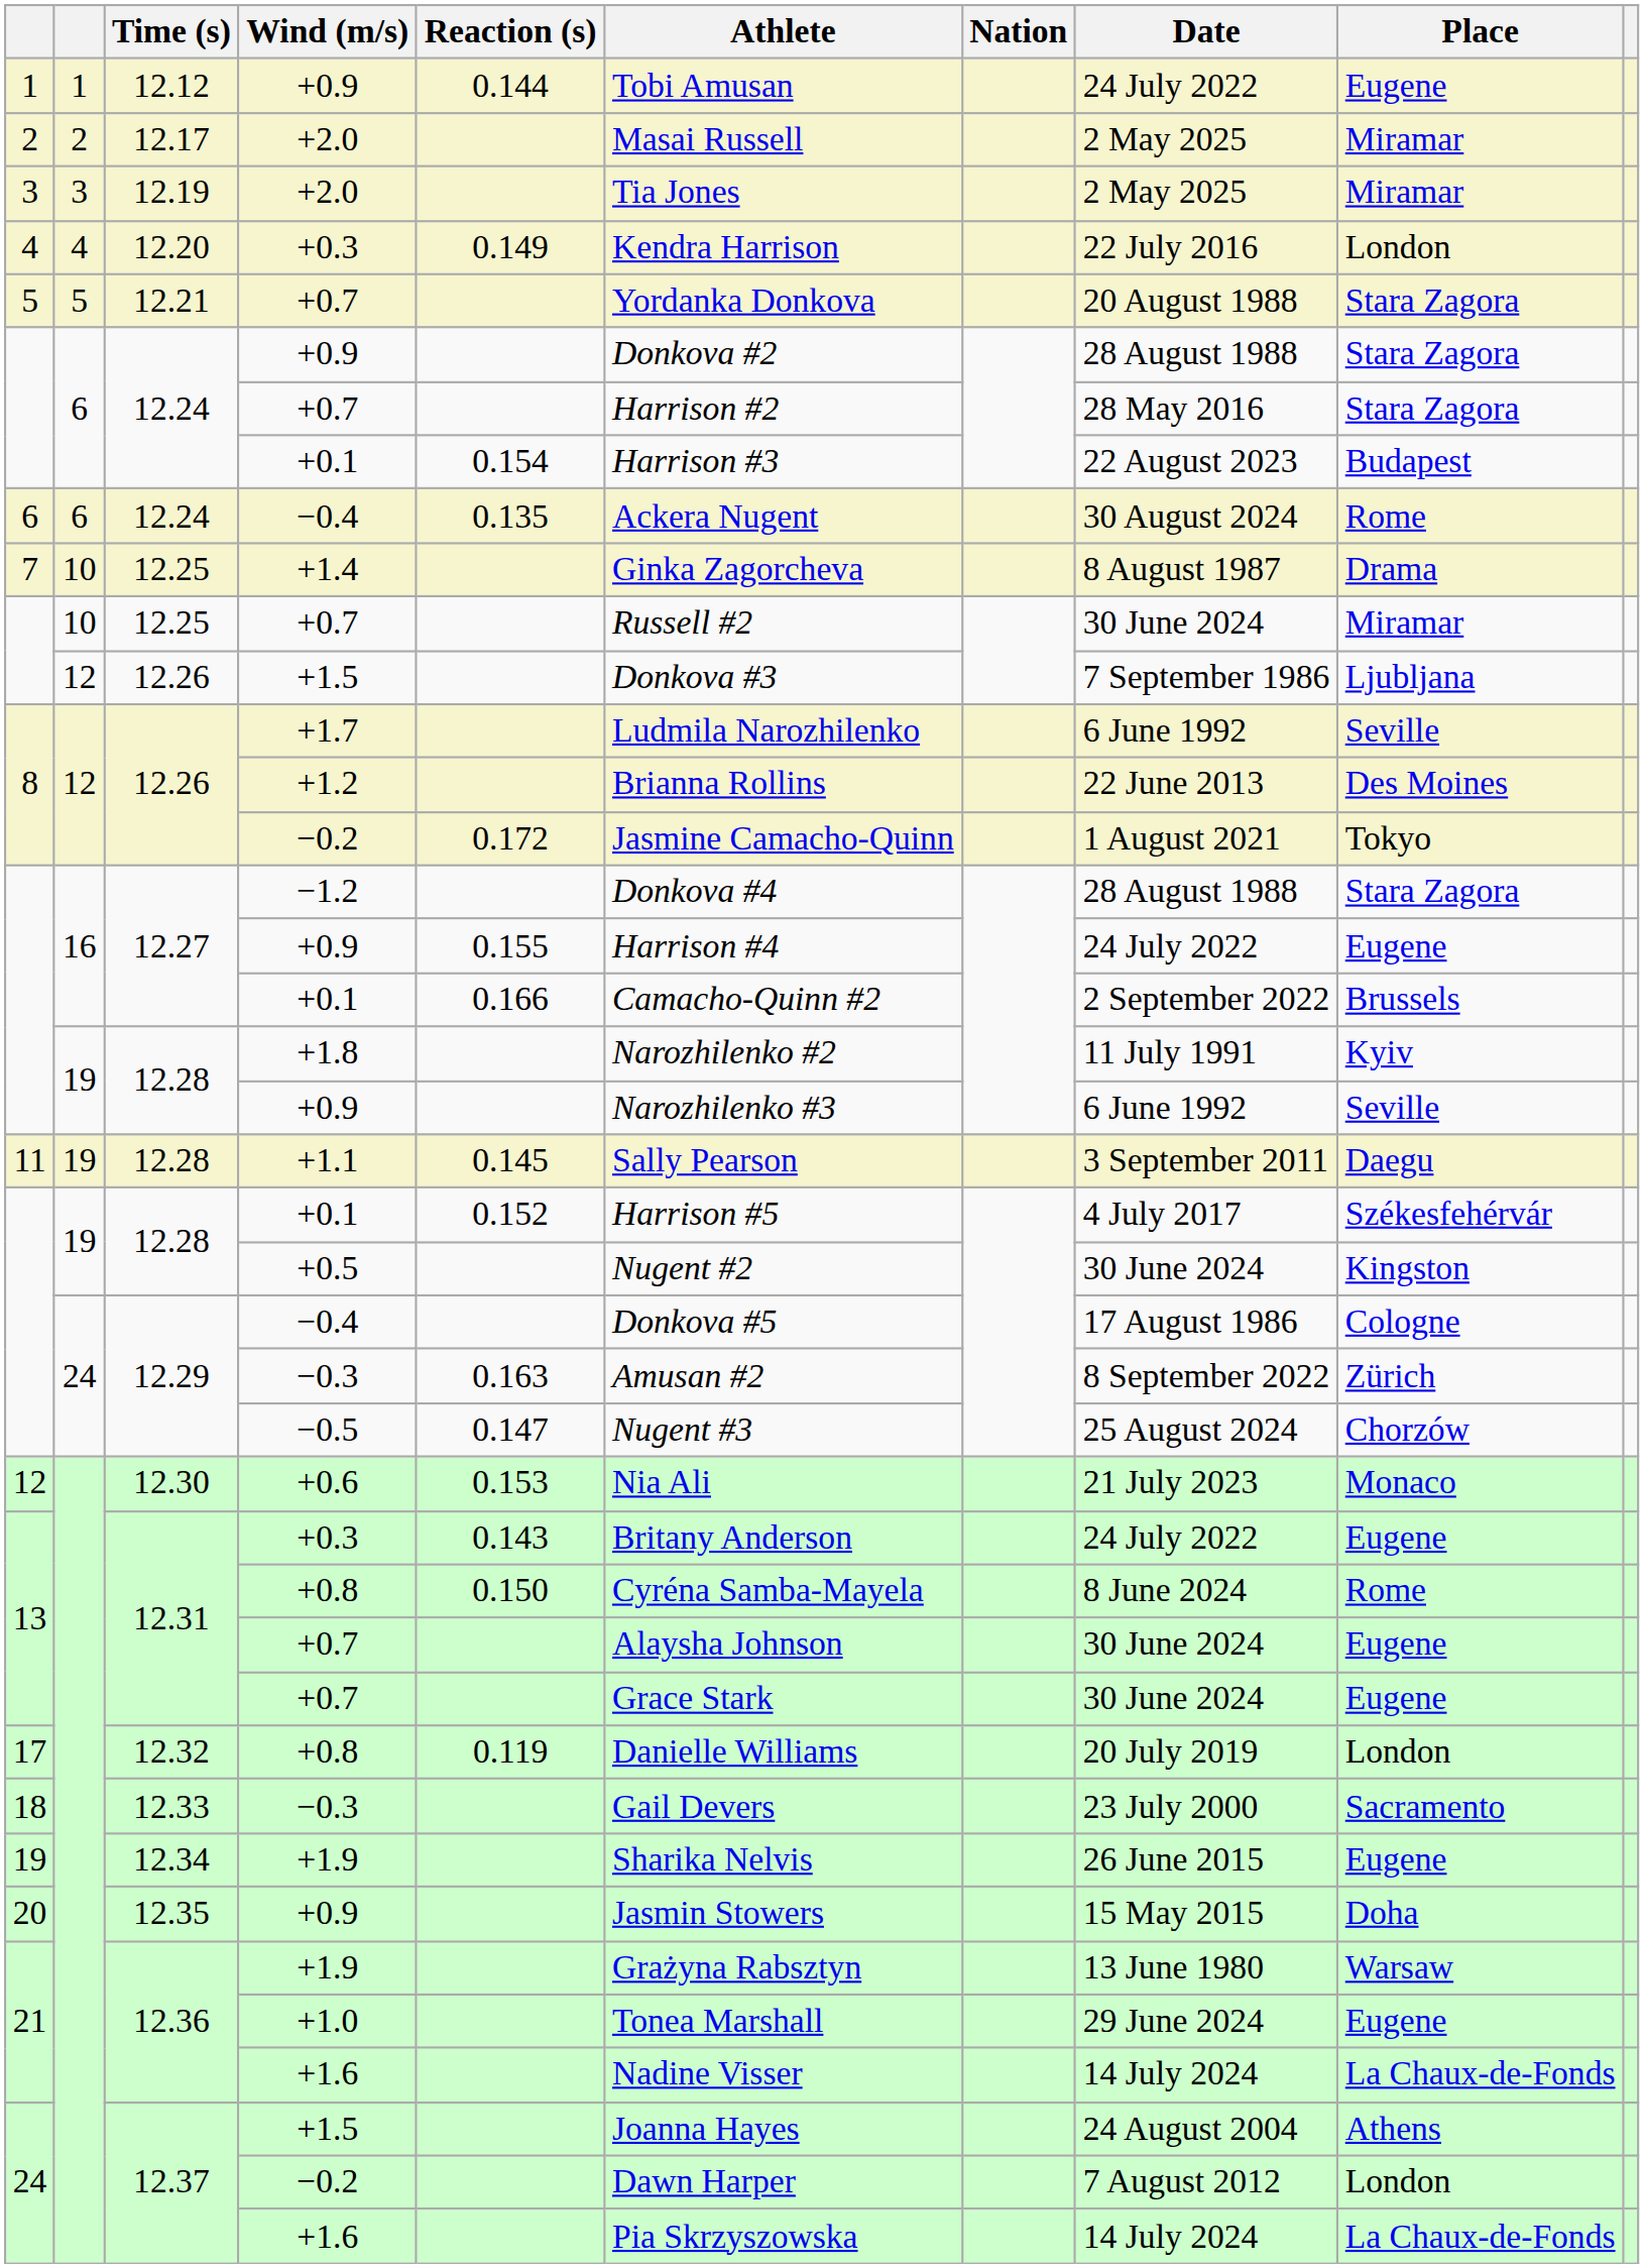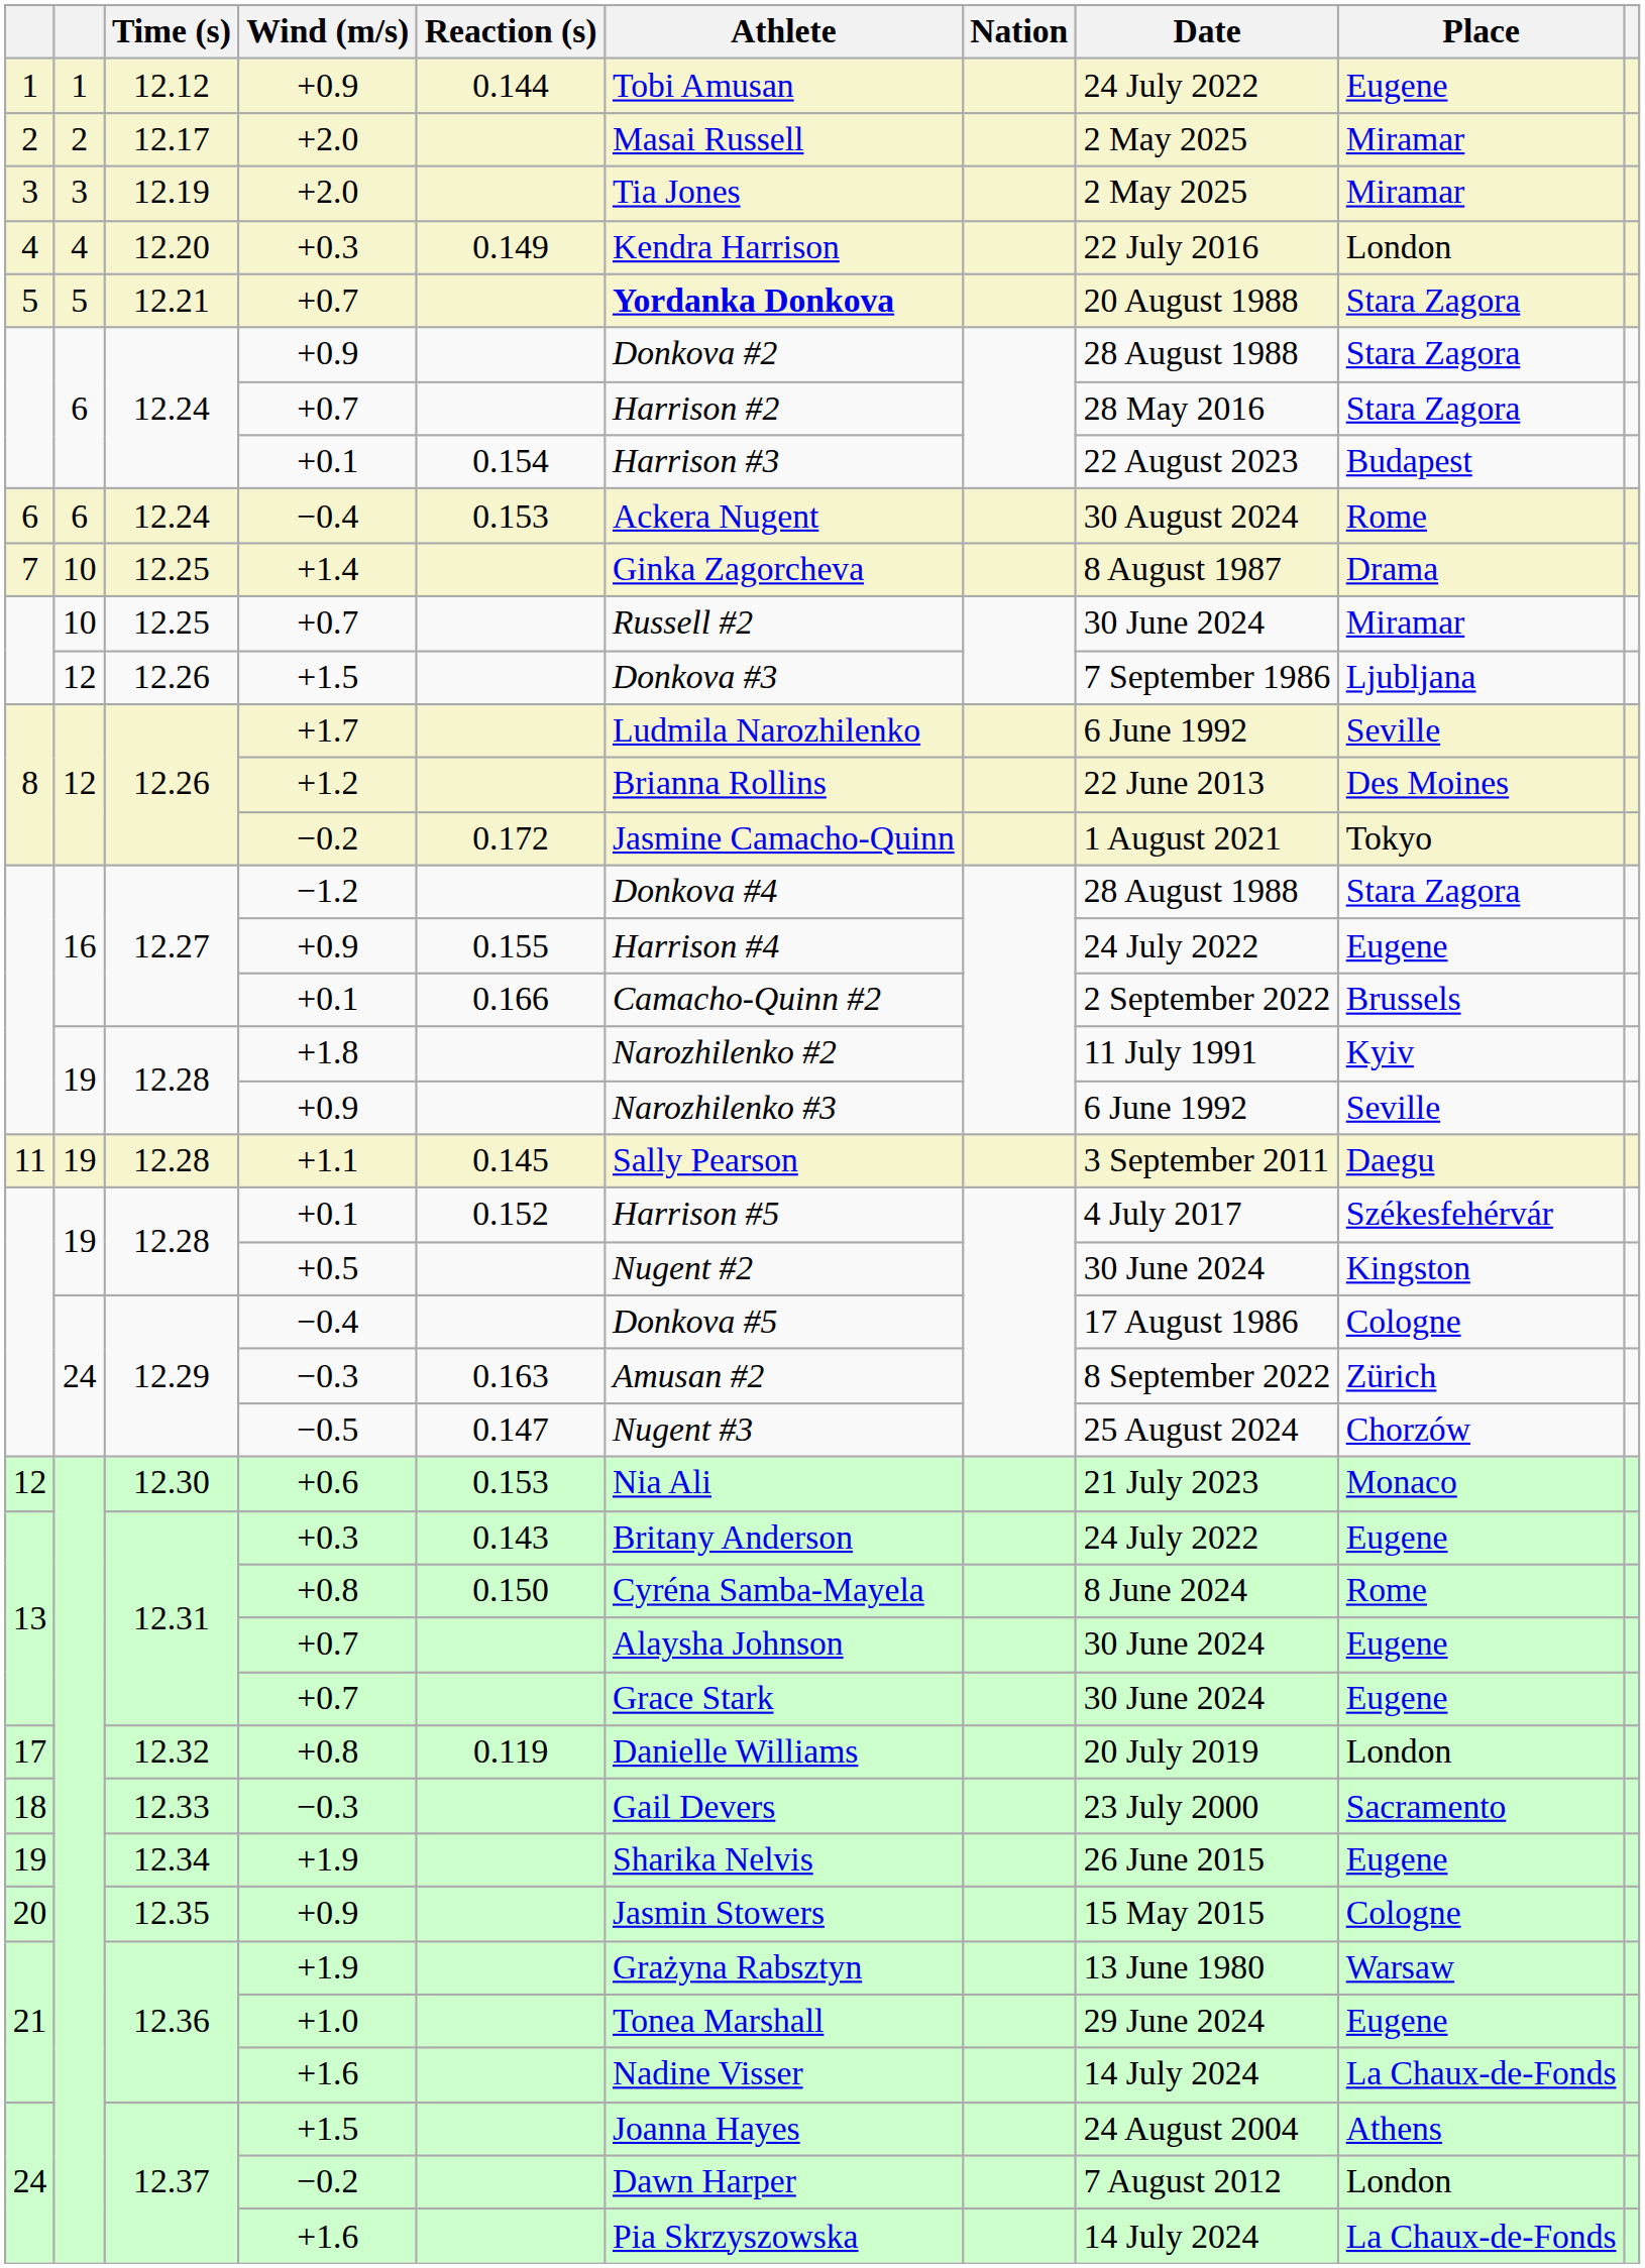12.21 / +0.7 | Athlete: normal -> bold
12.24 / −0.4 | Reaction (s): 0.135 -> 0.153
12.35 / +0.9 | Place: Doha -> Cologne
